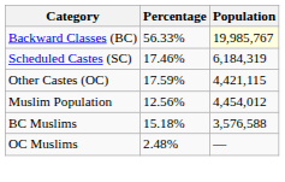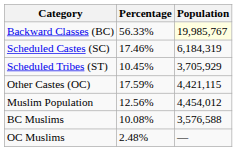+ row: Scheduled Tribes (ST) | 10.45% | 3,705,929
BC Muslims | Percentage: 15.18% -> 10.08%
